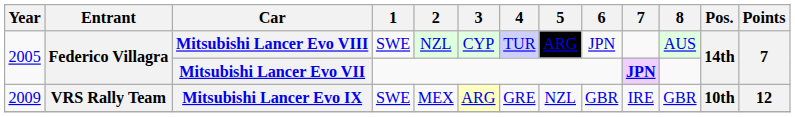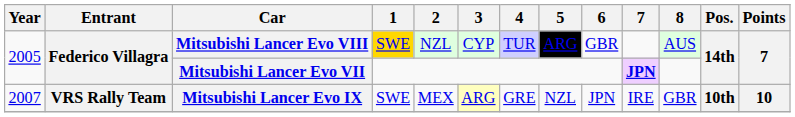Mitsubishi Lancer Evo VIII | 1: no background -> gold background
Mitsubishi Lancer Evo VIII | 6: JPN -> GBR
Mitsubishi Lancer Evo IX | Year: 2009 -> 2007
Mitsubishi Lancer Evo IX | 6: GBR -> JPN
Mitsubishi Lancer Evo IX | Points: 12 -> 10
